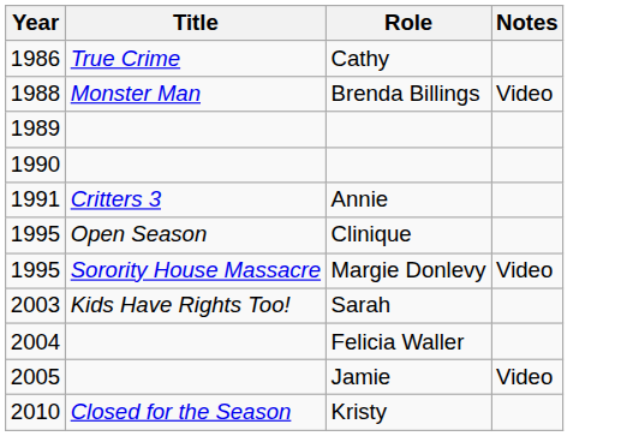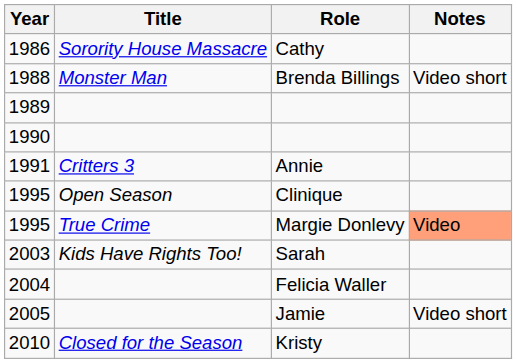Cathy | Title: True Crime -> Sorority House Massacre
Brenda Billings | Notes: Video -> Video short
Margie Donlevy | Title: Sorority House Massacre -> True Crime
Margie Donlevy | Notes: no background -> lightsalmon background
Jamie | Notes: Video -> Video short
